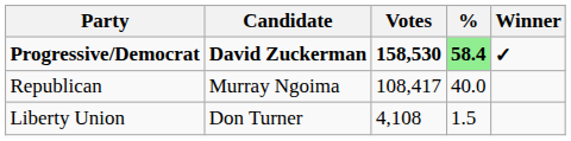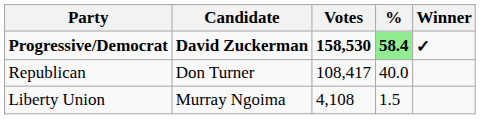Republican | Candidate: Murray Ngoima -> Don Turner
Liberty Union | Candidate: Don Turner -> Murray Ngoima
